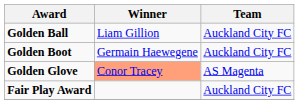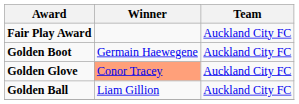rows swapped: Golden Ball <-> Fair Play Award
Golden Glove | Team: AS Magenta -> Auckland City FC
